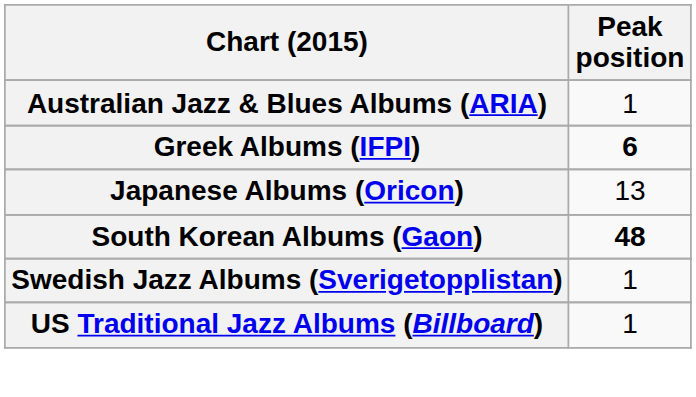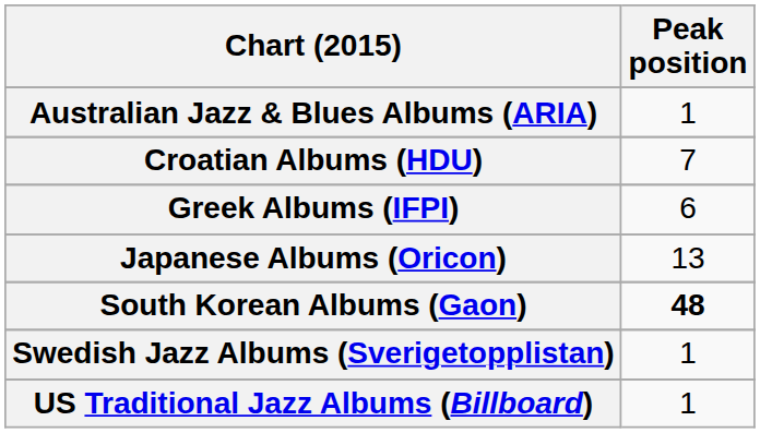+ row: Croatian Albums (HDU) | 7
Greek Albums (IFPI) | Peak position: bold -> normal
